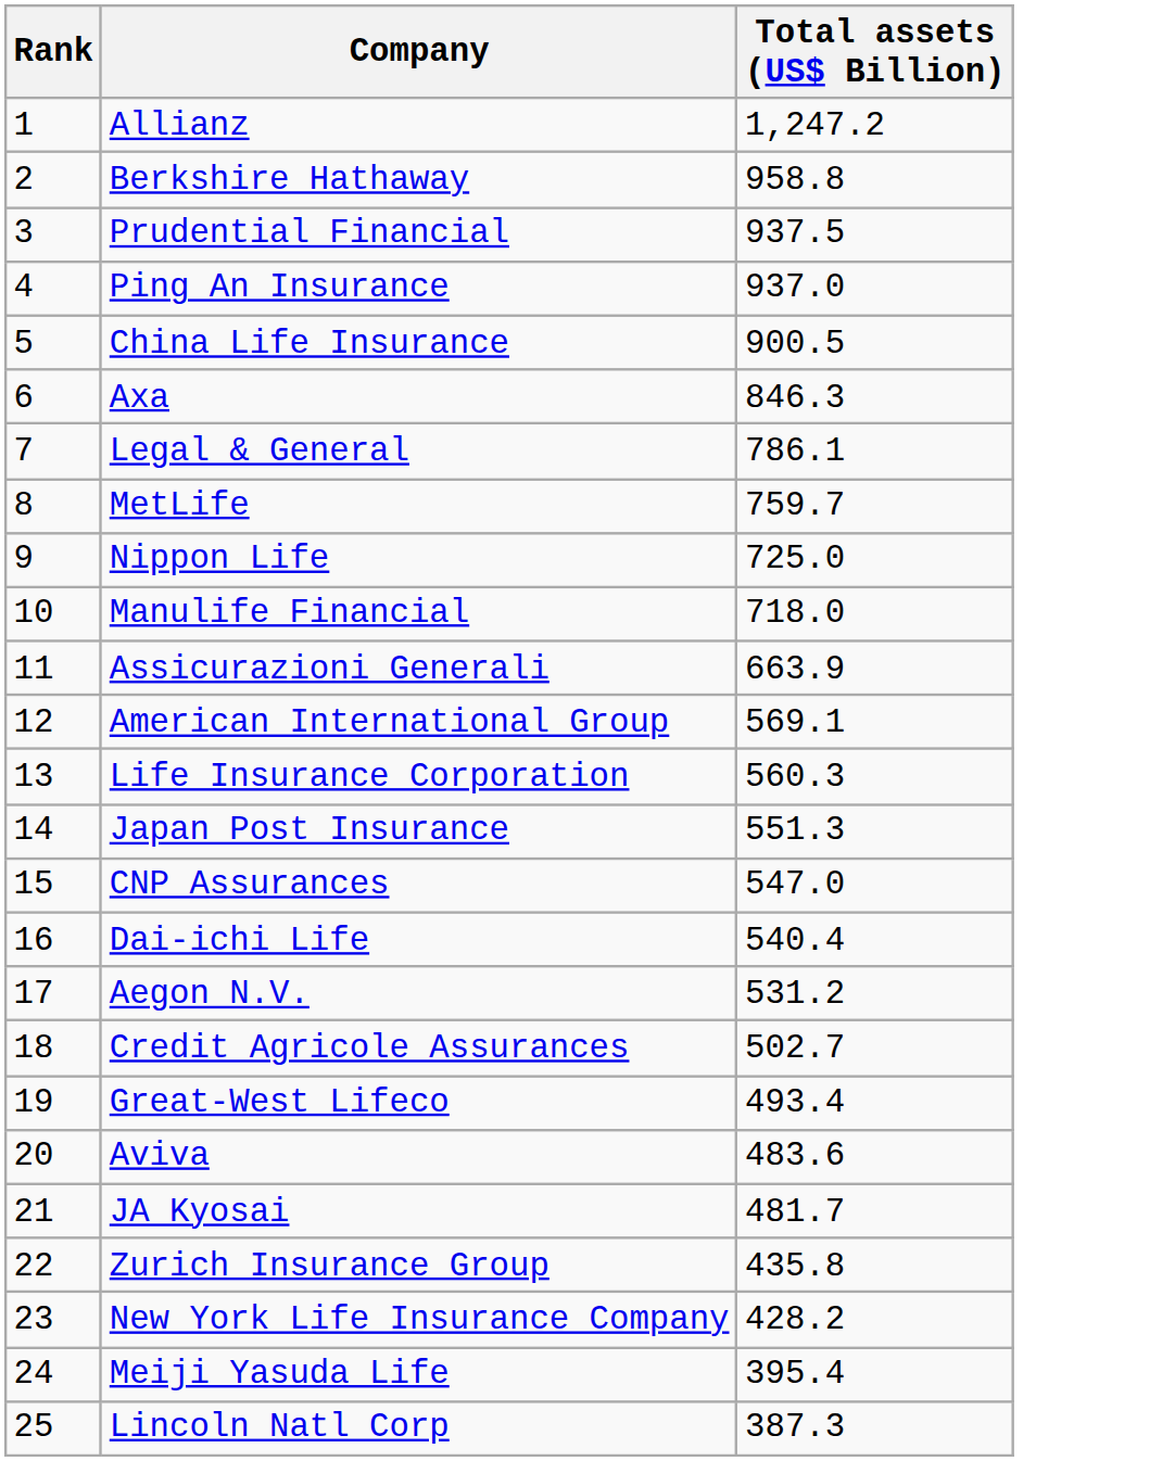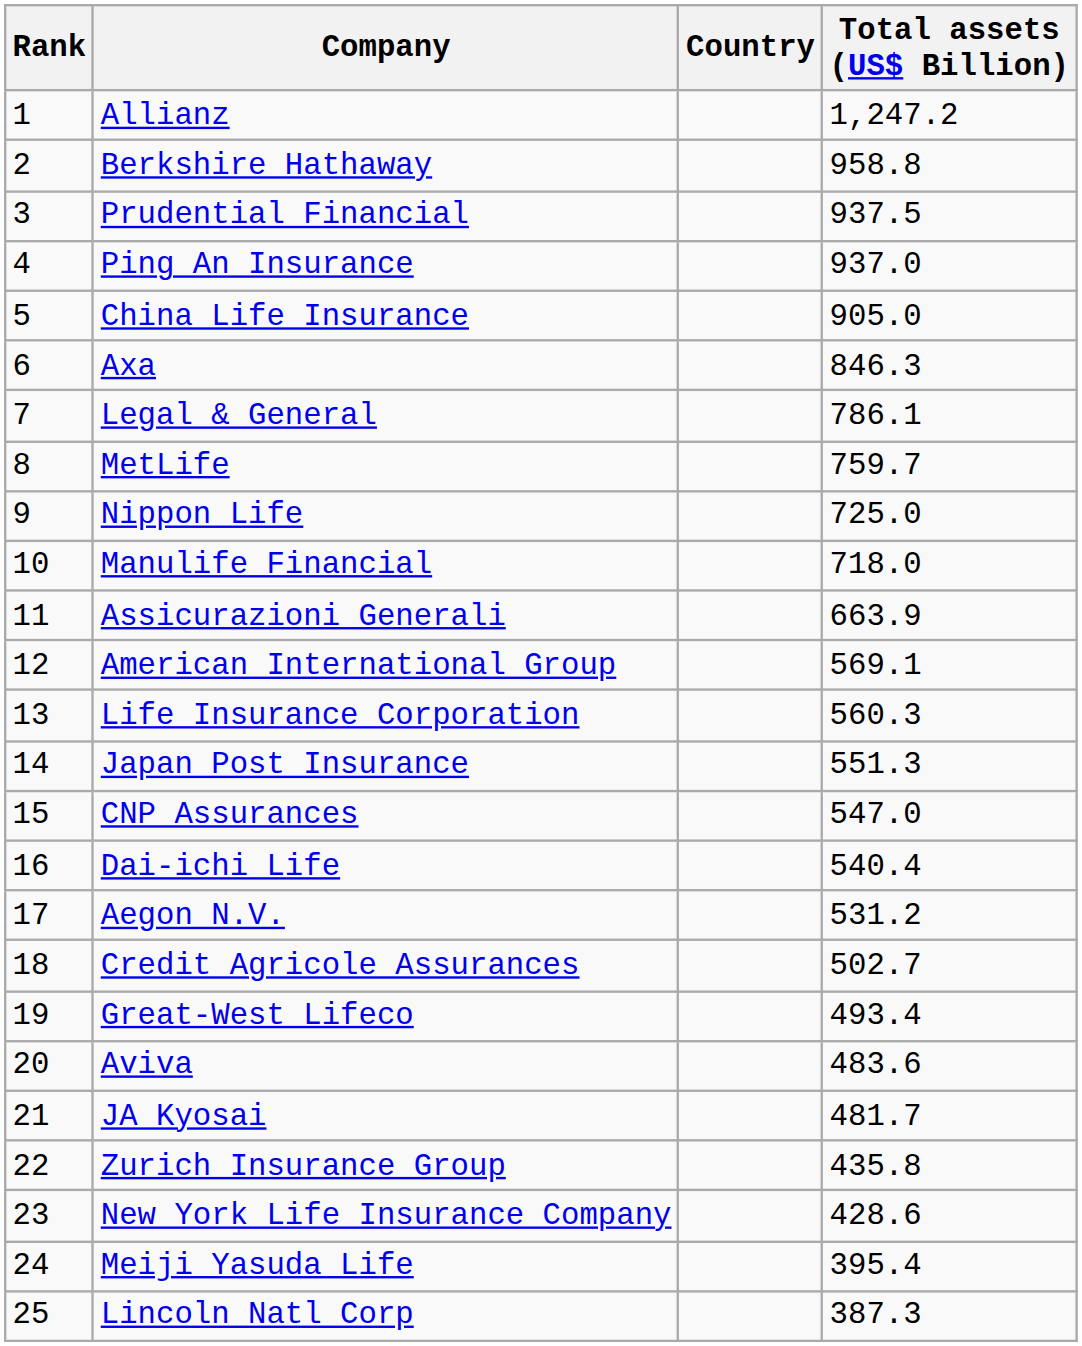+ column: Country
China Life Insurance | Total assets (US$ Billion): 900.5 -> 905.0
New York Life Insurance Company | Total assets (US$ Billion): 428.2 -> 428.6
